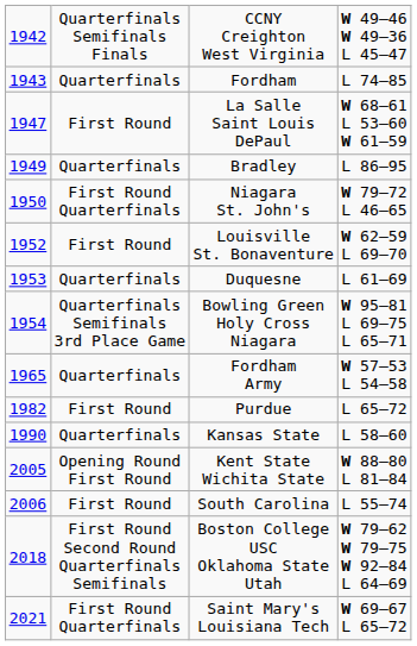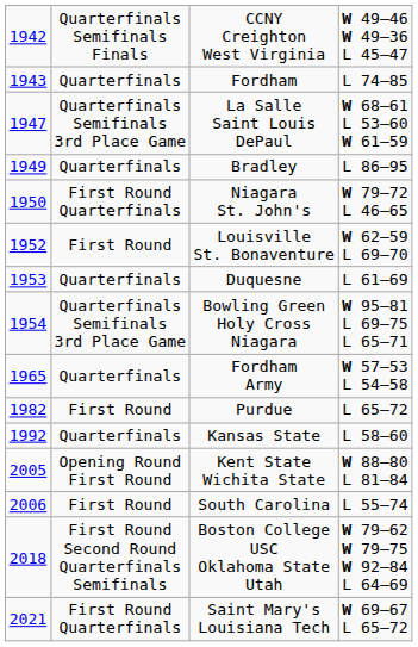La Salle Saint Louis DePaul | column 2: First Round -> Quarterfinals Semifinals 3rd Place Game
Kansas State | column 1: 1990 -> 1992
